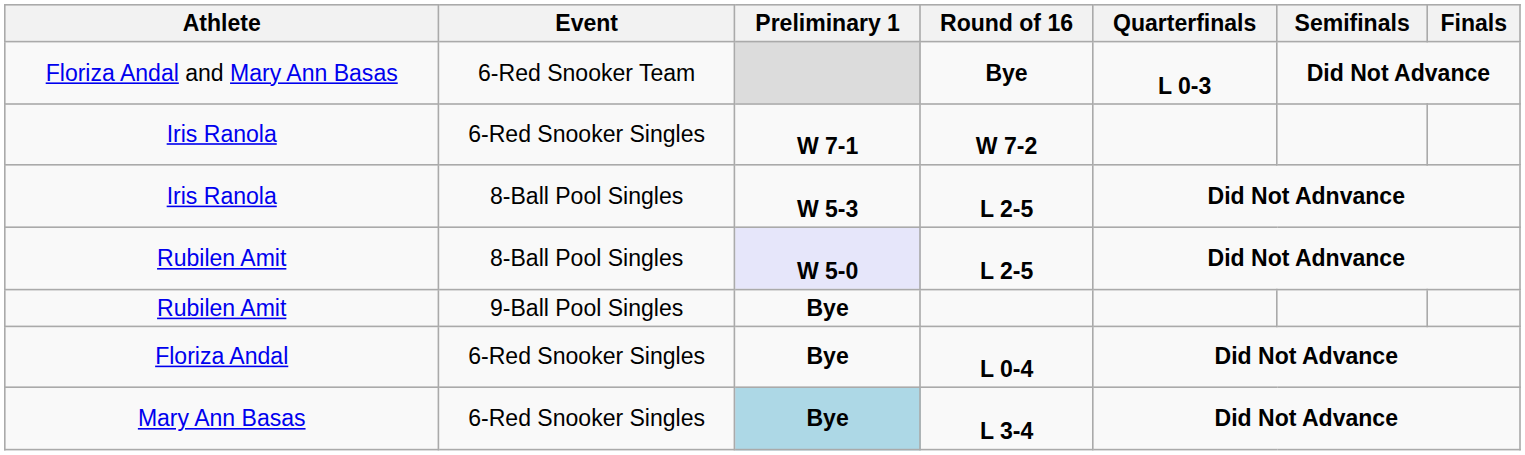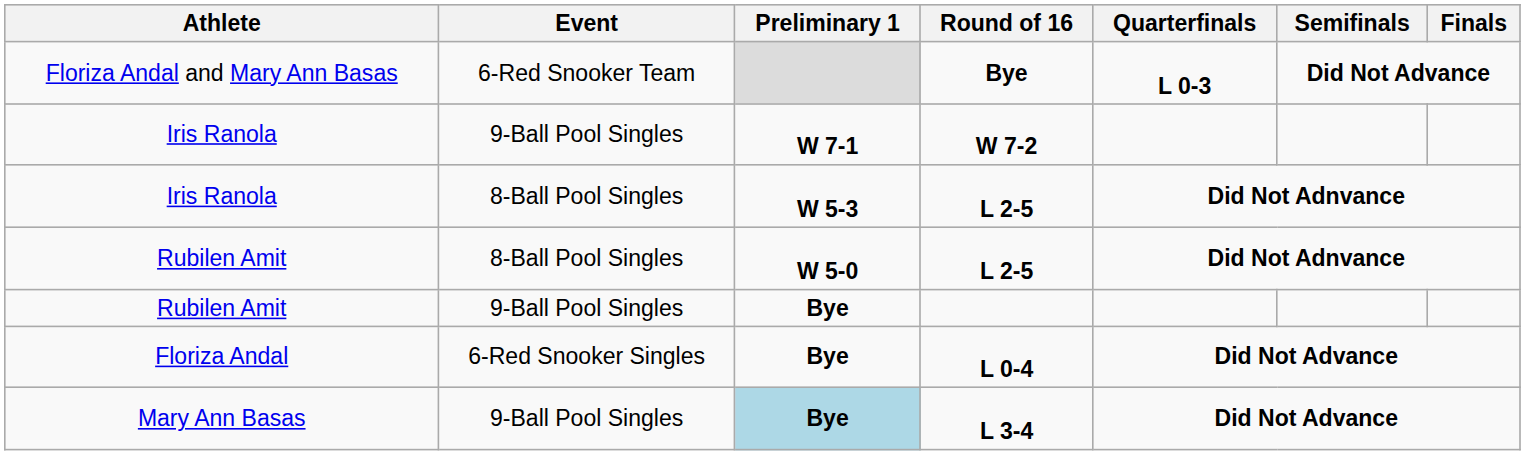W 7-2 | Event: 6-Red Snooker Singles -> 9-Ball Pool Singles
Rubilen Amit / L 2-5 | Preliminary 1: lavender background -> no background
L 3-4 | Event: 6-Red Snooker Singles -> 9-Ball Pool Singles
